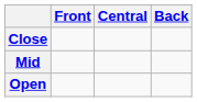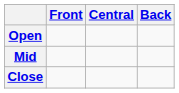rows swapped: Close <-> Open
